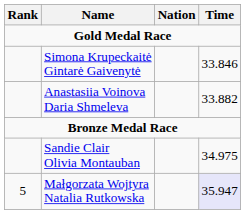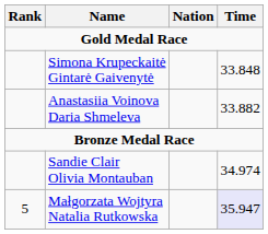Simona Krupeckaitė Gintarė Gaivenytė | Time: 33.846 -> 33.848
Sandie Clair Olivia Montauban | Time: 34.975 -> 34.974
